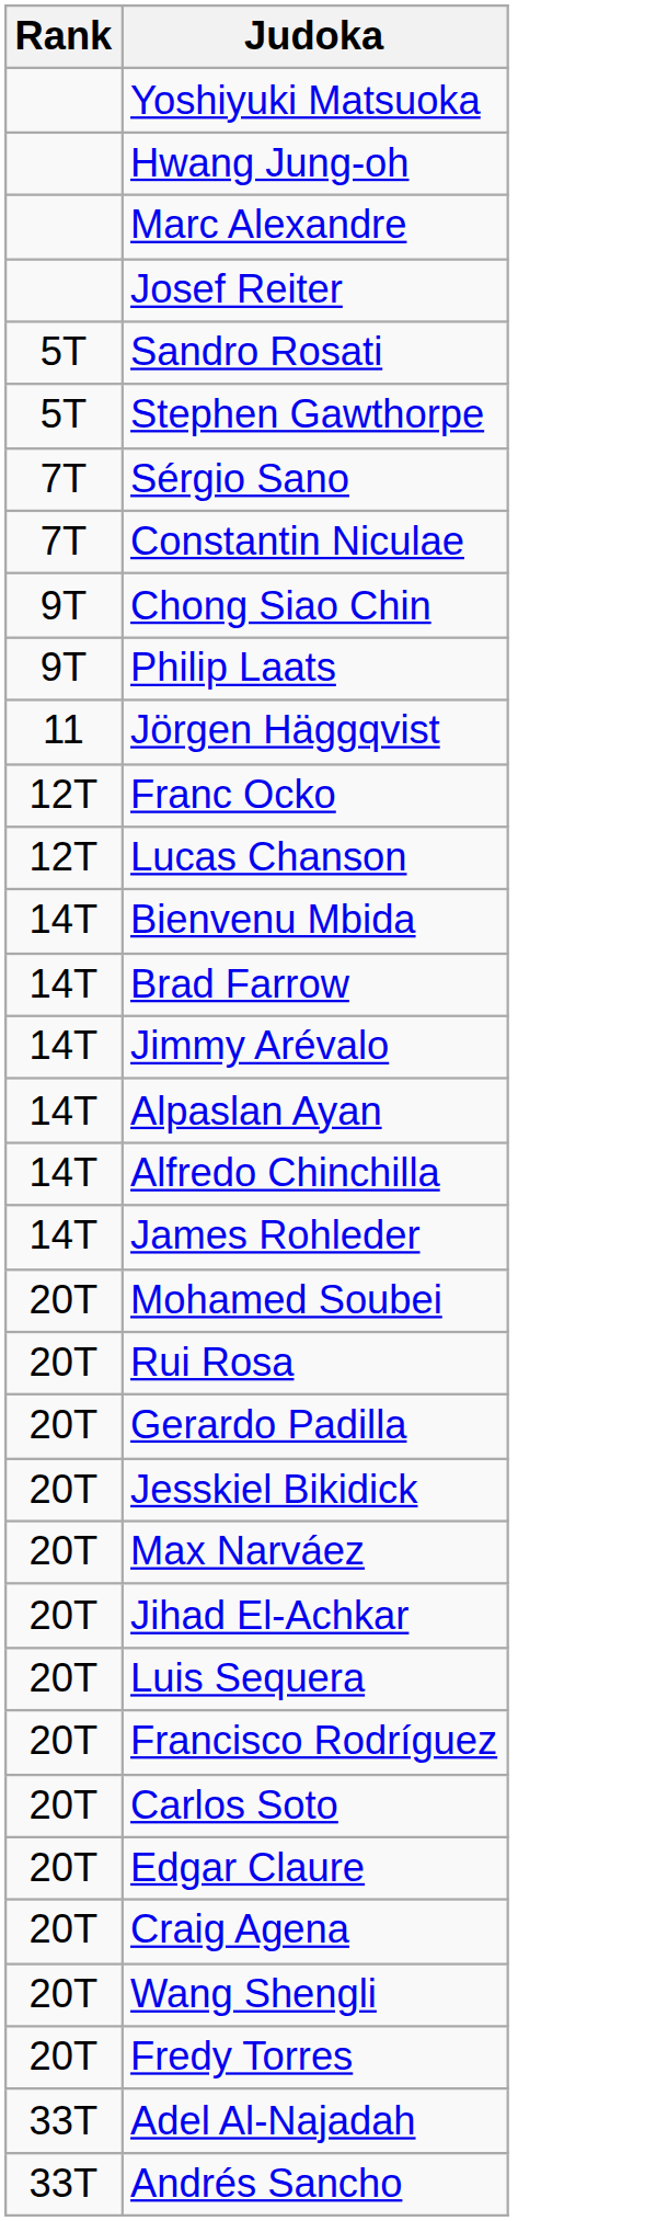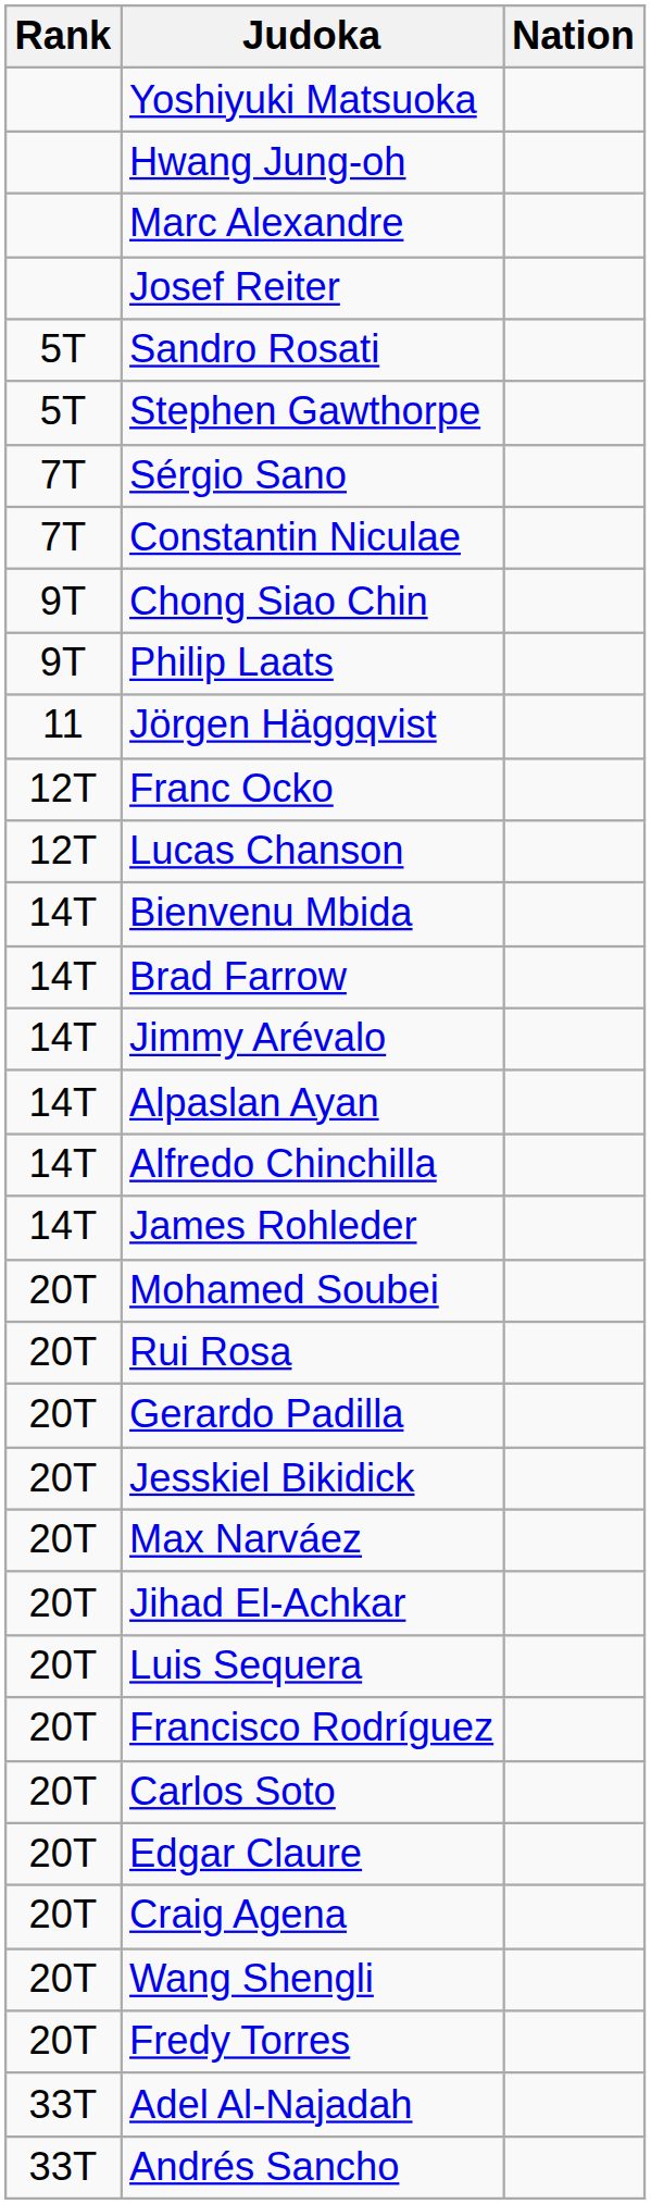+ column: Nation
